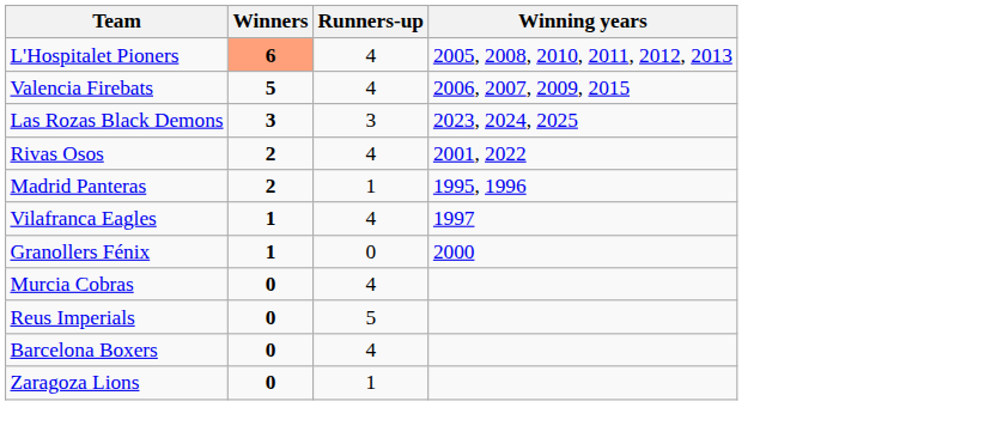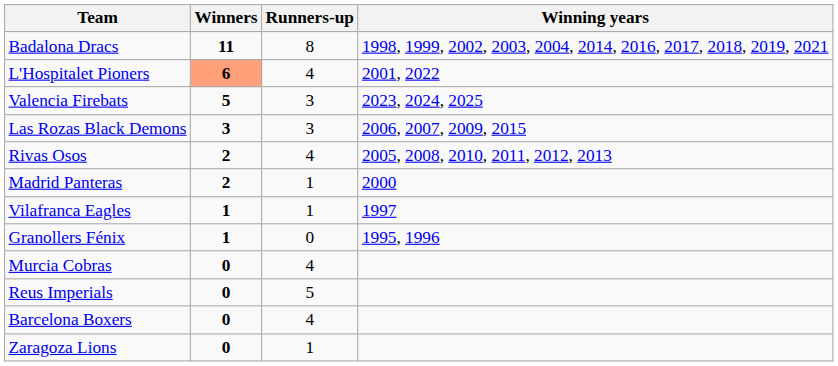+ row: Badalona Dracs | 11 | 8 | 1998, 1999, 2002, 2003, 2004, 2014, 2016, 2017, 2018, 2019, 2021
L'Hospitalet Pioners | Winning years: 2005, 2008, 2010, 2011, 2012, 2013 -> 2001, 2022
Valencia Firebats | Runners-up: 4 -> 3
Valencia Firebats | Winning years: 2006, 2007, 2009, 2015 -> 2023, 2024, 2025
Las Rozas Black Demons | Winning years: 2023, 2024, 2025 -> 2006, 2007, 2009, 2015
Rivas Osos | Winning years: 2001, 2022 -> 2005, 2008, 2010, 2011, 2012, 2013
Madrid Panteras | Winning years: 1995, 1996 -> 2000
Vilafranca Eagles | Runners-up: 4 -> 1
Granollers Fénix | Winning years: 2000 -> 1995, 1996
